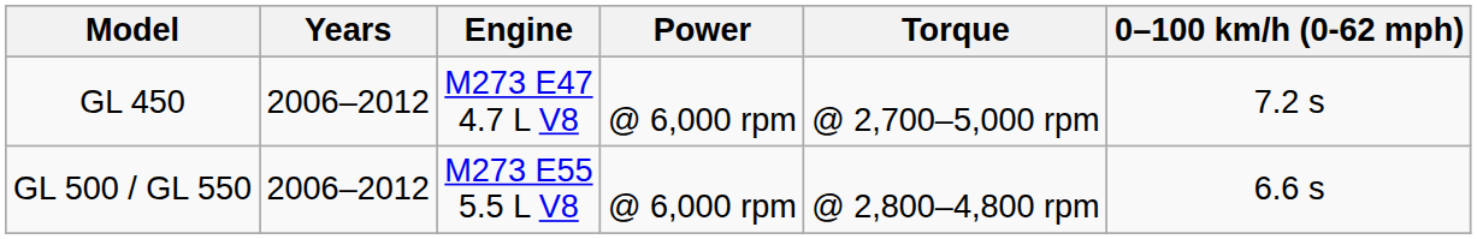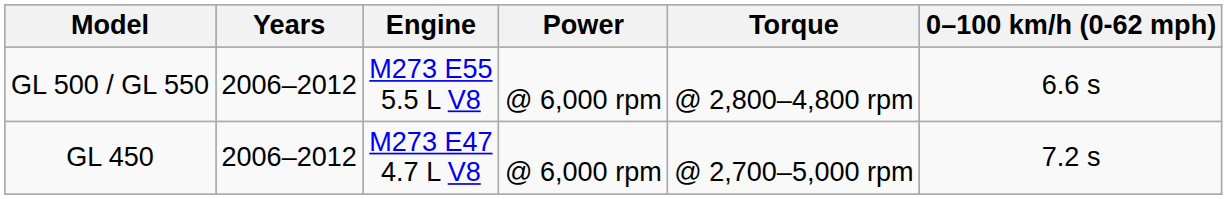rows swapped: GL 450 <-> GL 500 / GL 550
